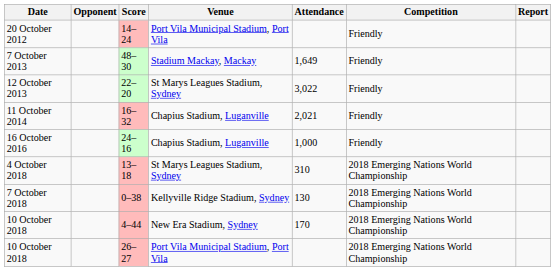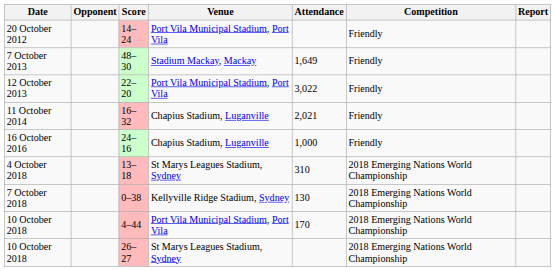22–20 | Venue: St Marys Leagues Stadium, Sydney -> Port Vila Municipal Stadium, Port Vila
4–44 | Venue: New Era Stadium, Sydney -> Port Vila Municipal Stadium, Port Vila
26–27 | Venue: Port Vila Municipal Stadium, Port Vila -> St Marys Leagues Stadium, Sydney
